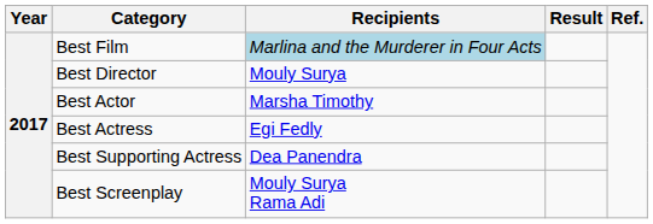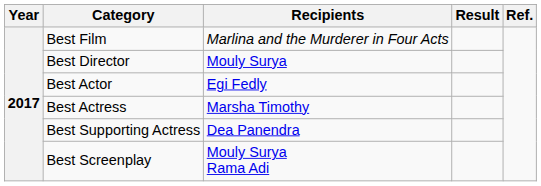Best Film | Recipients: lightblue background -> no background
Best Actor | Recipients: Marsha Timothy -> Egi Fedly
Best Actress | Recipients: Egi Fedly -> Marsha Timothy
